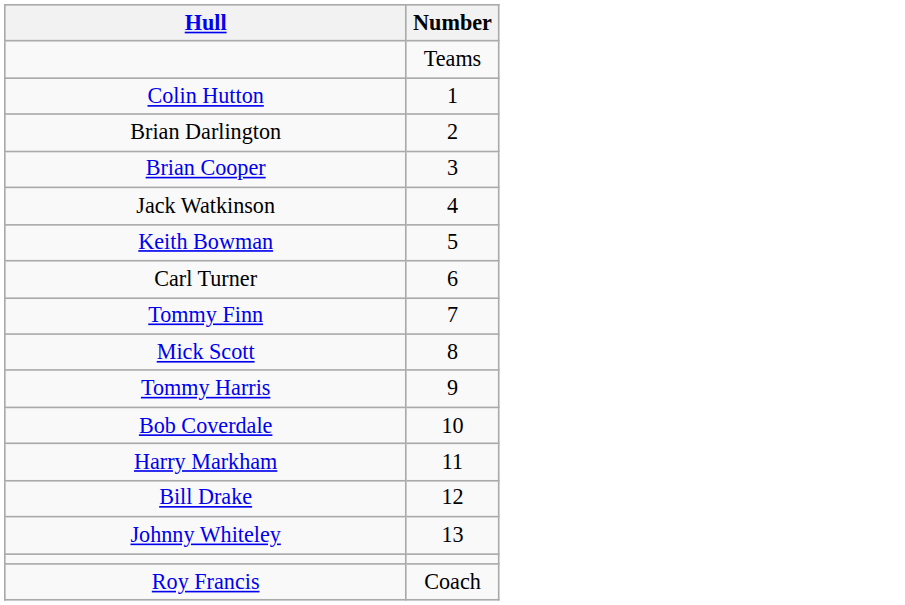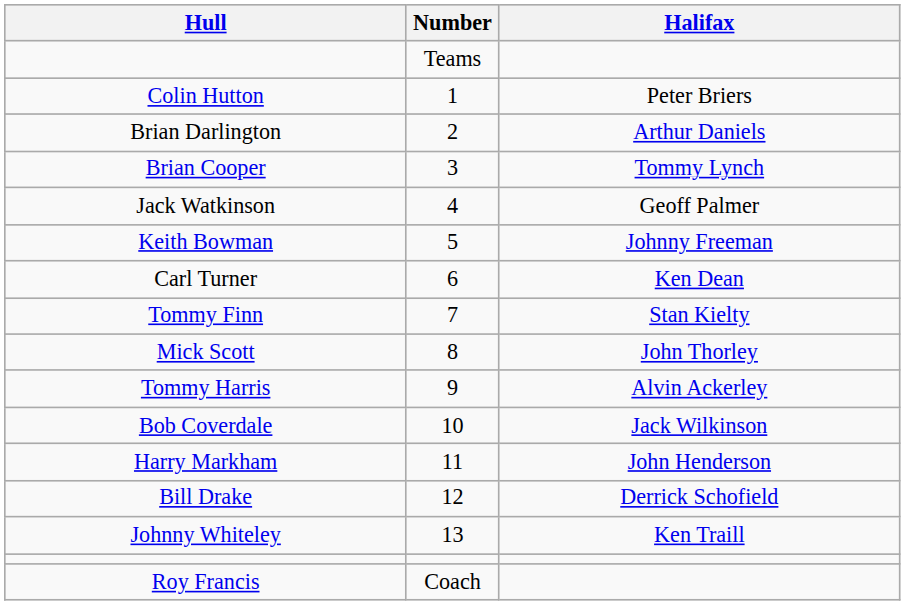+ column: Halifax | Peter Briers | Arthur Daniels | Tommy Lynch | Geoff Palmer | Johnny Freeman | Ken Dean | Stan Kielty | John Thorley | Alvin Ackerley | Jack Wilkinson | John Henderson | Derrick Schofield | Ken Traill
